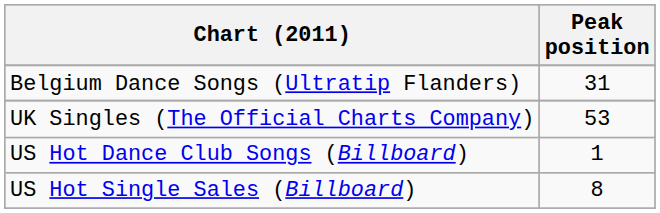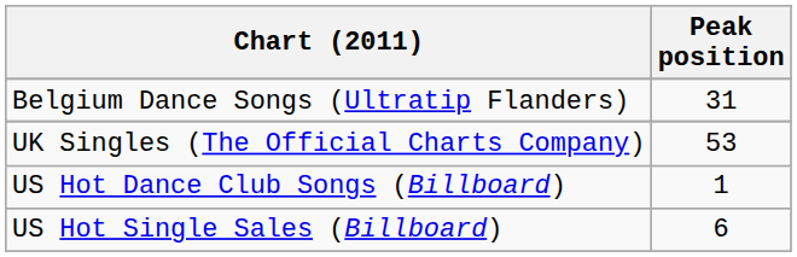US Hot Single Sales (Billboard) | Peak position: 8 -> 6
